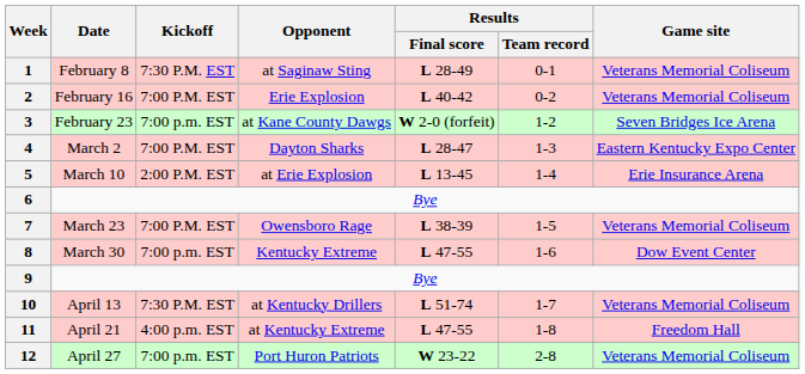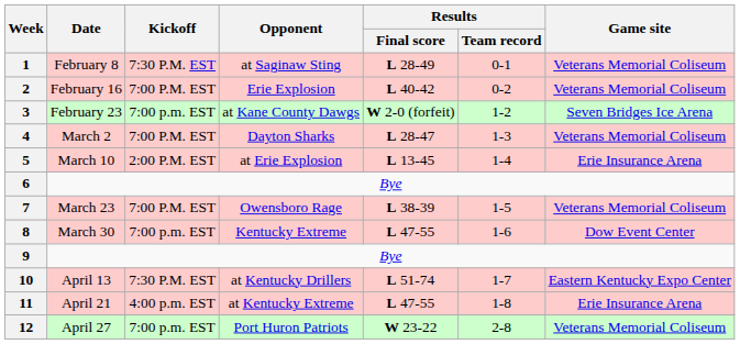4 | Game site: Eastern Kentucky Expo Center -> Veterans Memorial Coliseum
10 | Game site: Veterans Memorial Coliseum -> Eastern Kentucky Expo Center
11 | Game site: Freedom Hall -> Erie Insurance Arena
